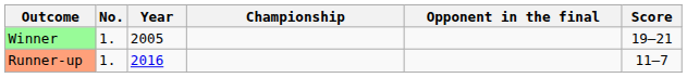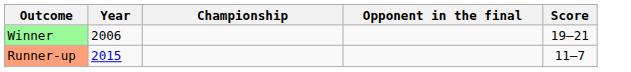- column: No. | 1. | 1.
Winner | Year: 2005 -> 2006
Runner-up | Year: 2016 -> 2015
